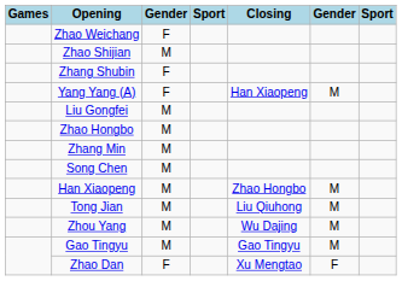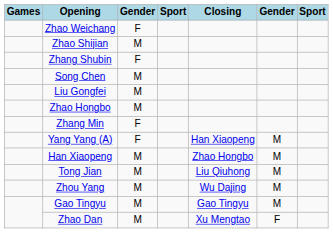rows swapped: Song Chen <-> Yang Yang (A)
Zhang Min | column 3: M -> F
Zhao Dan | column 3: F -> M
